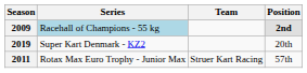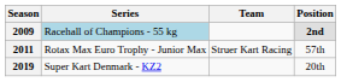rows swapped: 2011 <-> 2019
